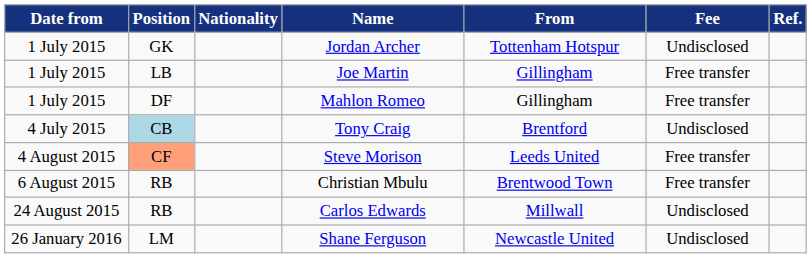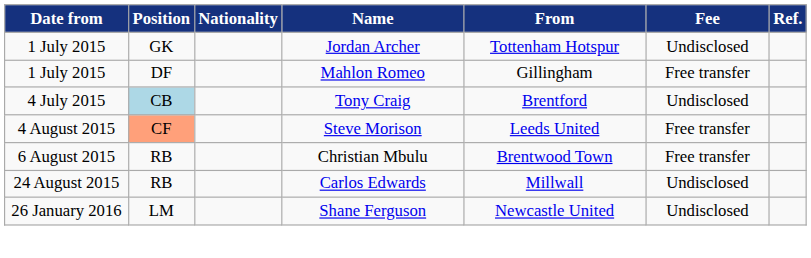- row: 1 July 2015 | LB | Joe Martin | Gillingham | Free transfer
